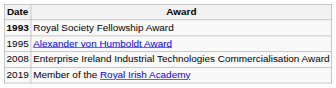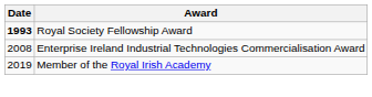- row: 1995 | Alexander von Humboldt Award
